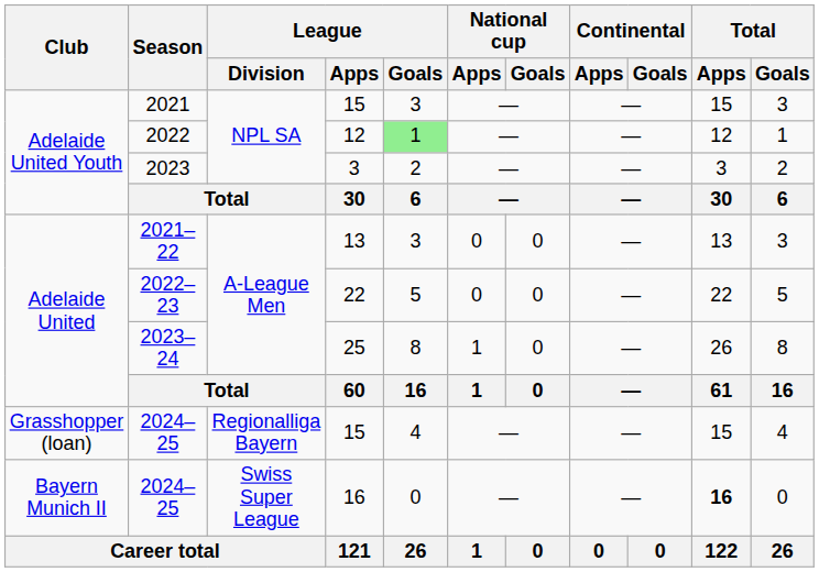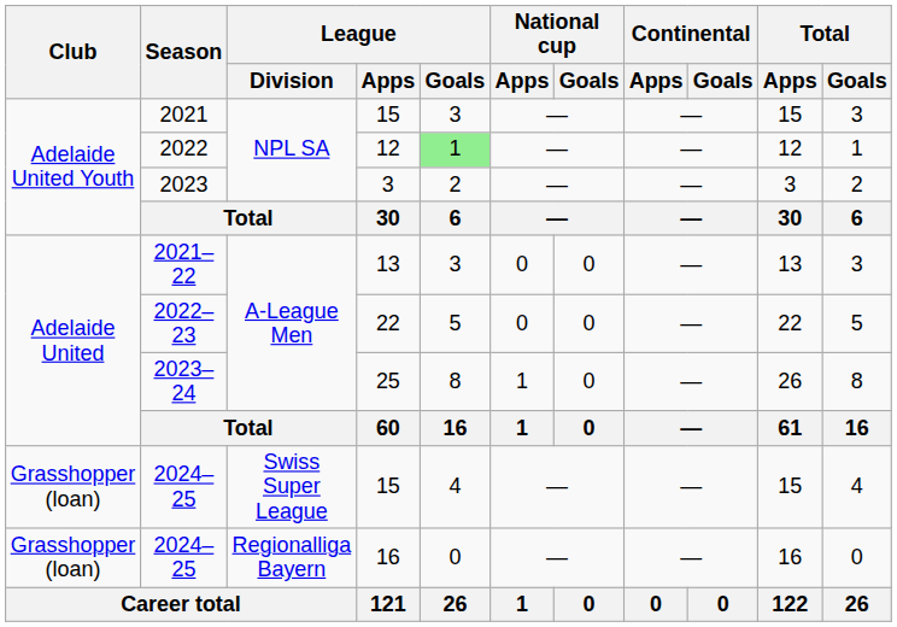2024–25 / 15 | League / Division: Regionalliga Bayern -> Swiss Super League
2024–25 / 16 | Club: Bayern Munich II -> Grasshopper (loan)
2024–25 / 16 | League / Division: Swiss Super League -> Regionalliga Bayern
2024–25 / 16 | Total / Apps: bold -> normal
